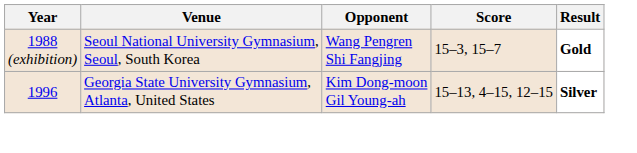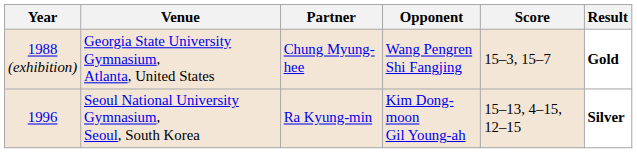+ column: Partner | Chung Myung-hee | Ra Kyung-min
1988 (exhibition) | Venue: Seoul National University Gymnasium, Seoul, South Korea -> Georgia State University Gymnasium, Atlanta, United States
1996 | Venue: Georgia State University Gymnasium, Atlanta, United States -> Seoul National University Gymnasium, Seoul, South Korea
